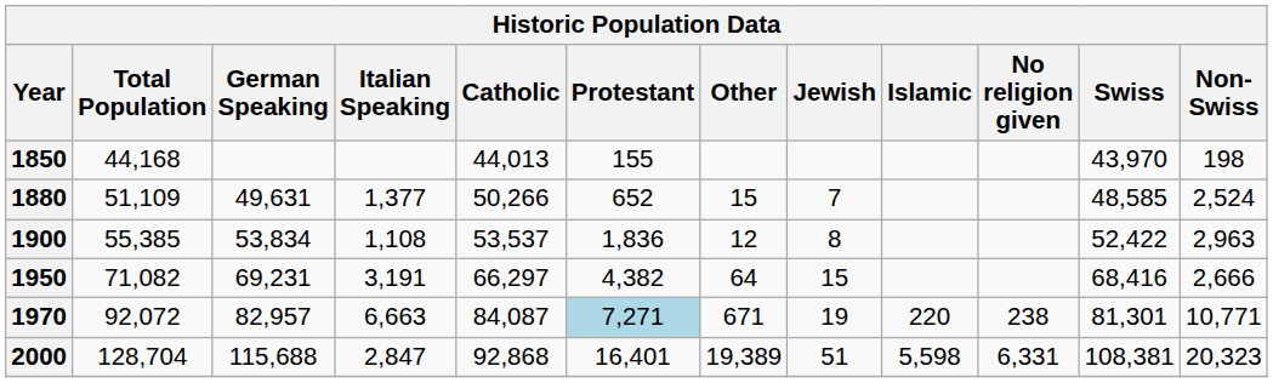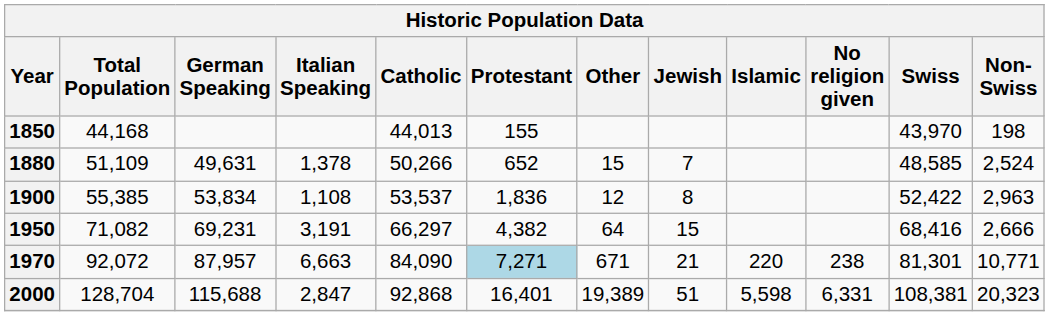1880 | Italian Speaking: 1,377 -> 1,378
1970 | German Speaking: 82,957 -> 87,957
1970 | Catholic: 84,087 -> 84,090
1970 | Jewish: 19 -> 21
